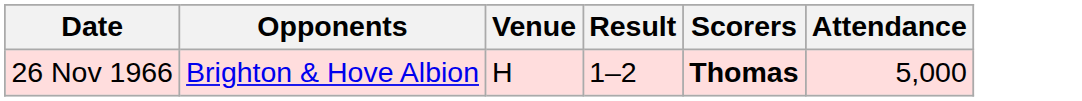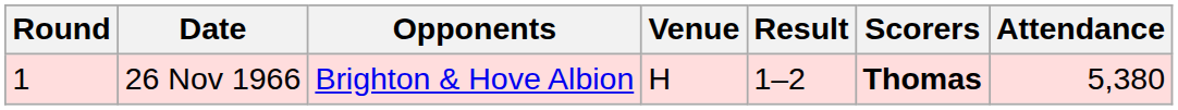+ column: Round | 1
26 Nov 1966 | Attendance: 5,000 -> 5,380
